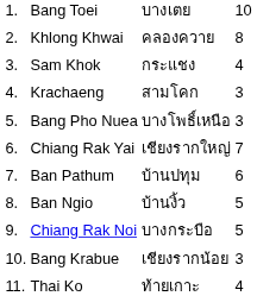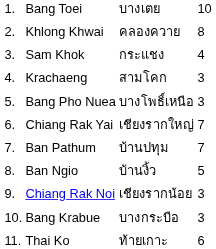Ban Pathum | column 4: 6 -> 7
Chiang Rak Noi | column 3: บางกระบือ -> เชียงรากน้อย
Chiang Rak Noi | column 4: 5 -> 3
Bang Krabue | column 3: เชียงรากน้อย -> บางกระบือ
Thai Ko | column 4: 4 -> 6
